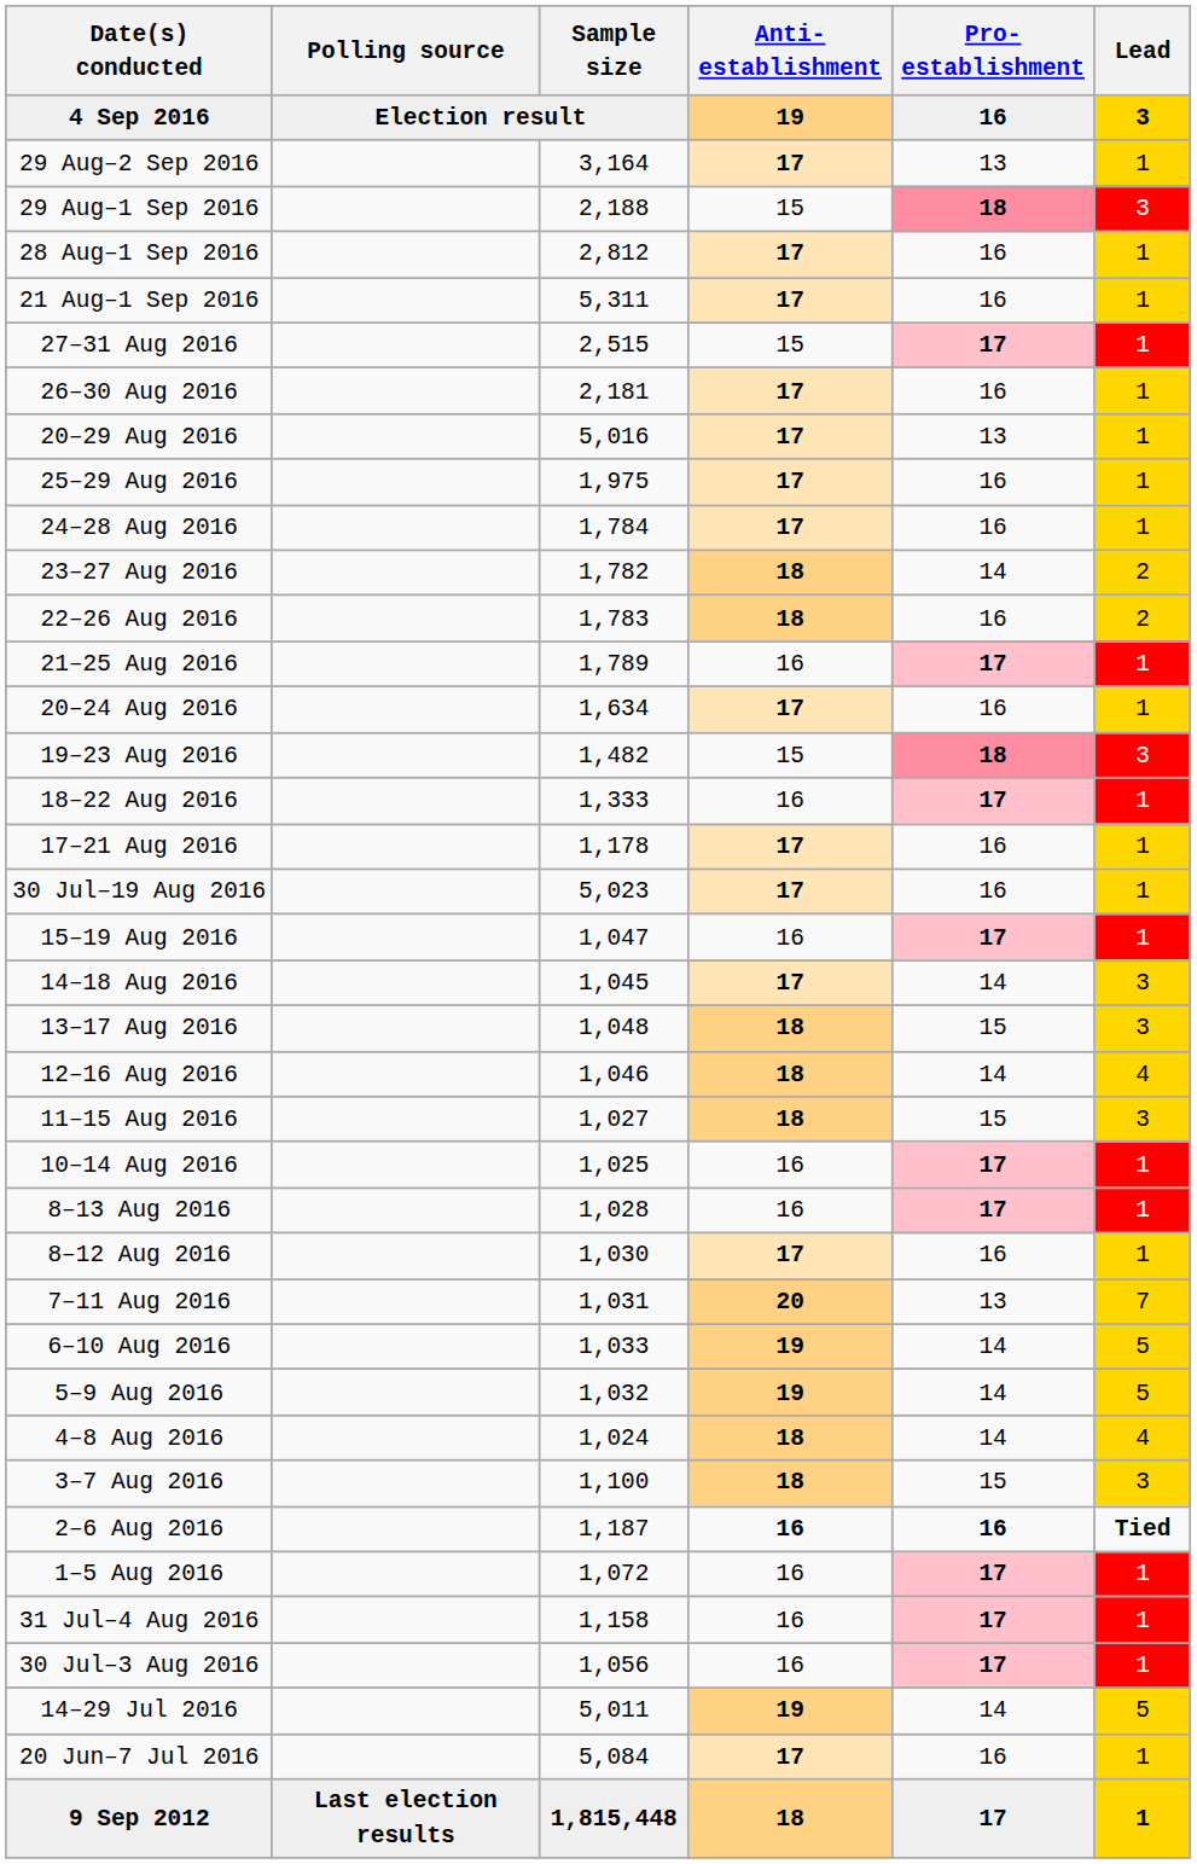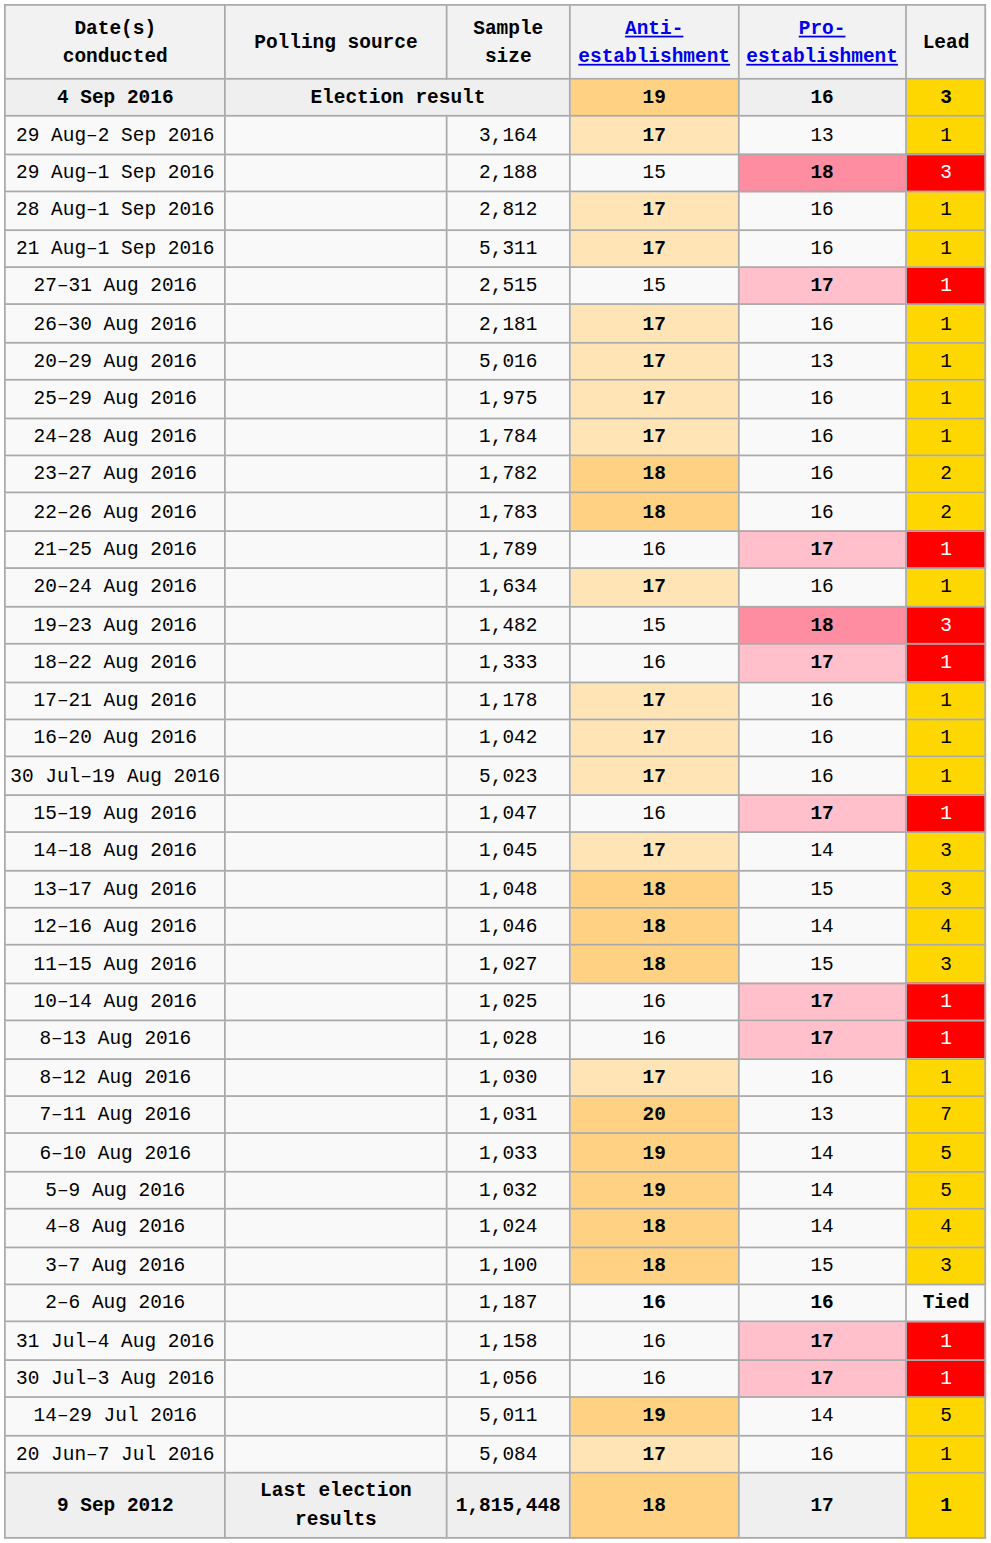23–27 Aug 2016 | Pro-establishment: 14 -> 16
+ row: 16–20 Aug 2016 | 1,042 | 17 | 16 | 1
- row: 1–5 Aug 2016 | 1,072 | 16 | 17 | 1
